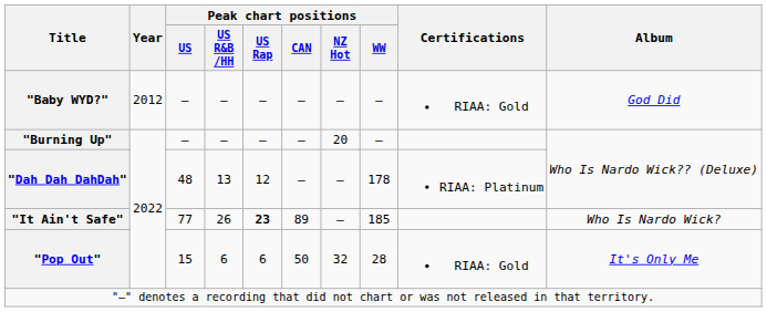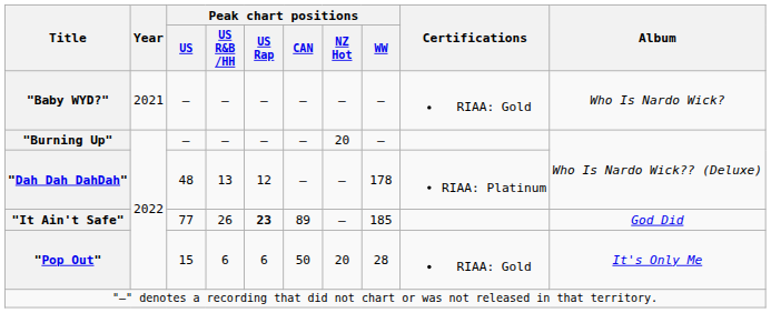"Baby WYD?" | Year: 2012 -> 2021
"Baby WYD?" | Album: God Did -> Who Is Nardo Wick?
"It Ain't Safe" | Album: Who Is Nardo Wick? -> God Did
"Pop Out" | Peak chart positions / NZ Hot: 32 -> 20
